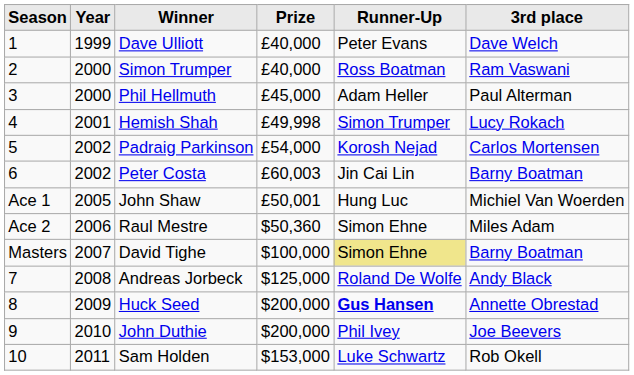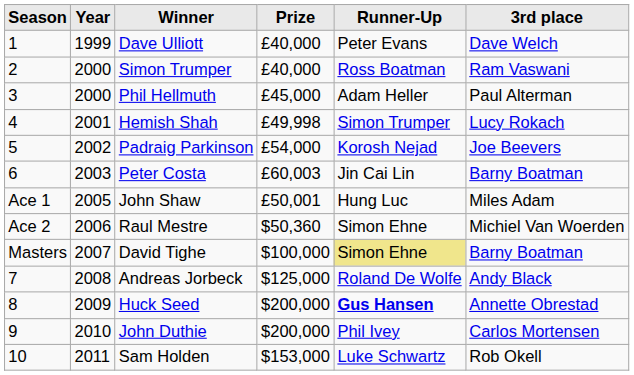Padraig Parkinson | 3rd place: Carlos Mortensen -> Joe Beevers
Peter Costa | Year: 2002 -> 2003
John Shaw | 3rd place: Michiel Van Woerden -> Miles Adam
Raul Mestre | 3rd place: Miles Adam -> Michiel Van Woerden
John Duthie | 3rd place: Joe Beevers -> Carlos Mortensen
